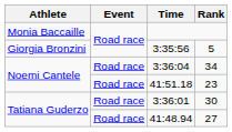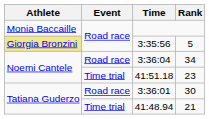3:35:56 | Athlete: no background -> khaki background
41:51.18 | Event: Road race -> Time trial
41:48.94 | Event: Road race -> Time trial
41:48.94 | Rank: 27 -> 21
